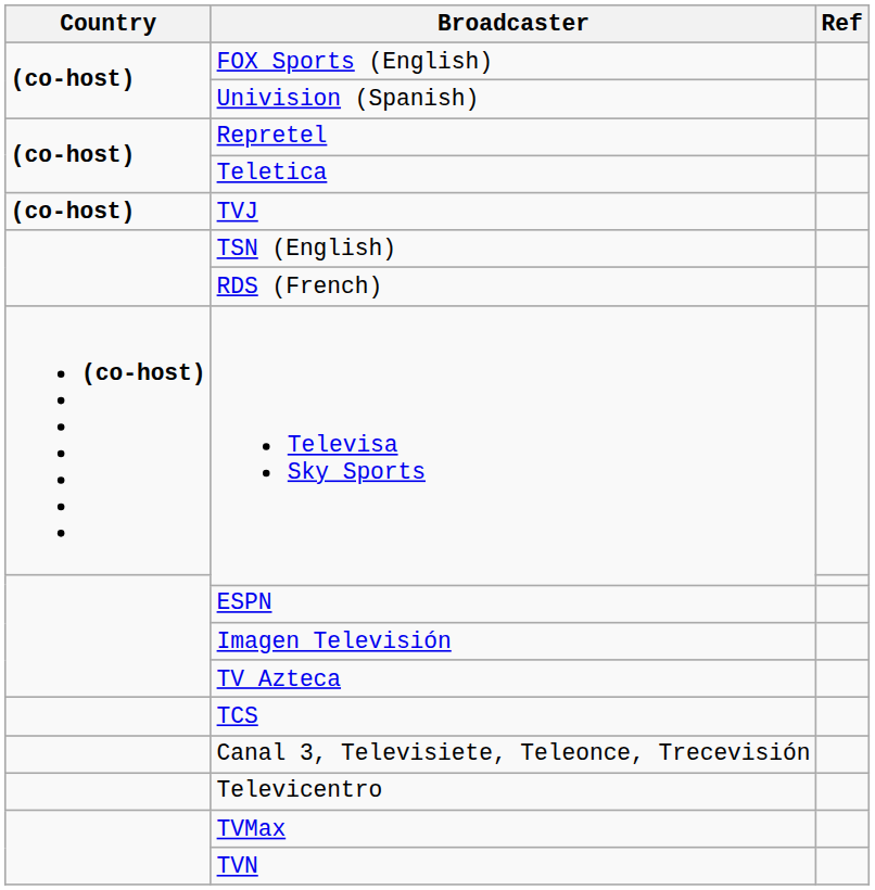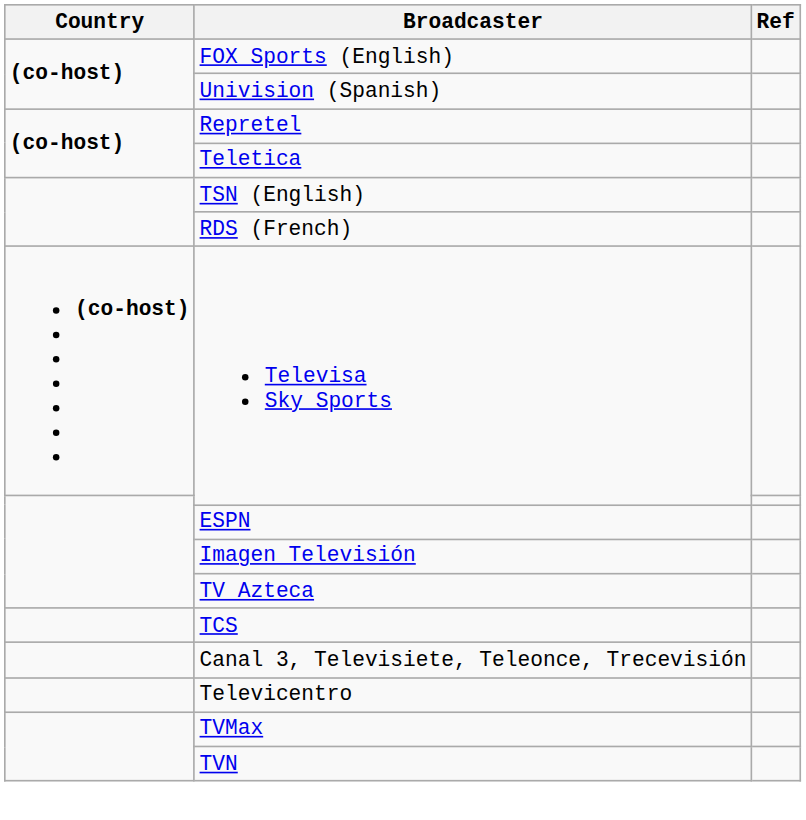- row: (co-host) | TVJ
